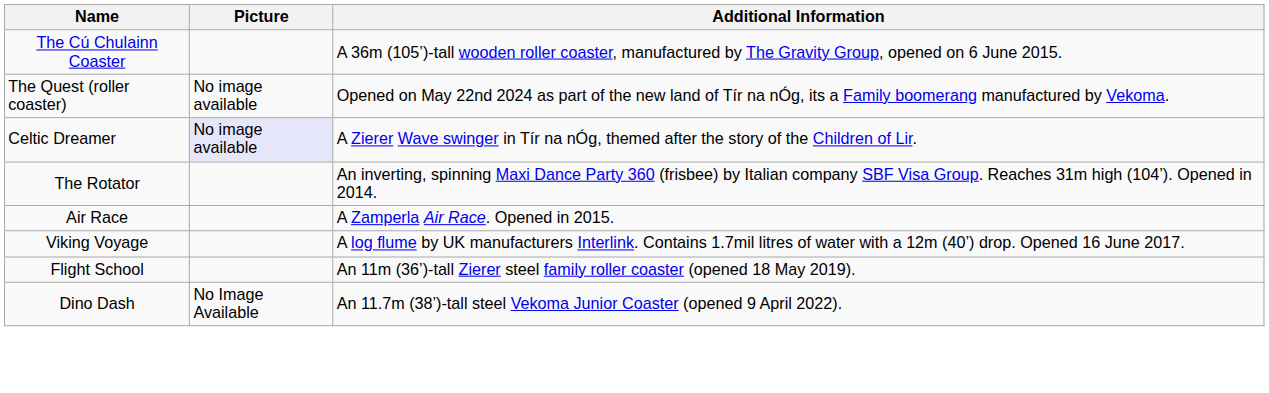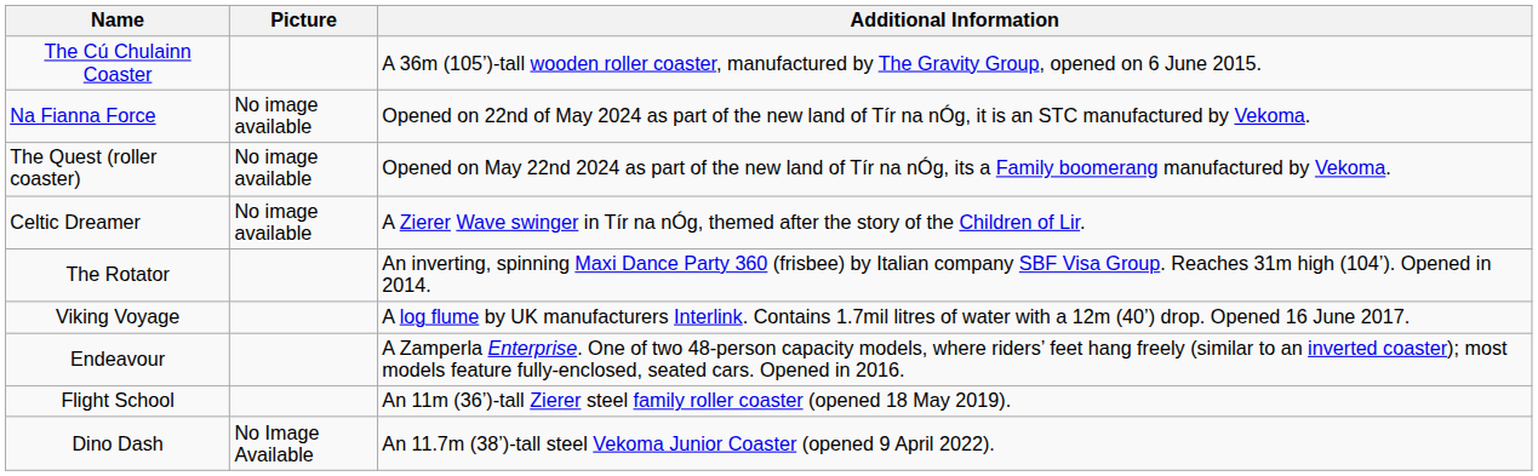+ row: Na Fianna Force | No image available | Opened on 22nd of May 2024 as part of the new land of Tír na nÓg, it is an STC manufactured by Vekoma.
Celtic Dreamer | Picture: lavender background -> no background
- row: Air Race | A Zamperla Air Race. Opened in 2015.
+ row: Endeavour | A Zamperla Enterprise. One of two 48-person capacity models, where riders’ feet hang freely (similar to an inverted coaster); most models feature fully-enclosed, seated cars. Opened in 2016.
